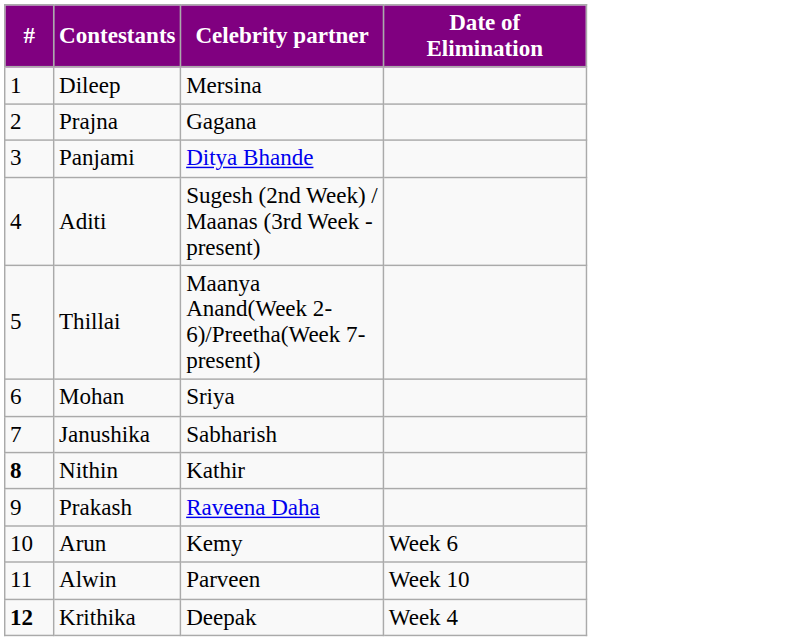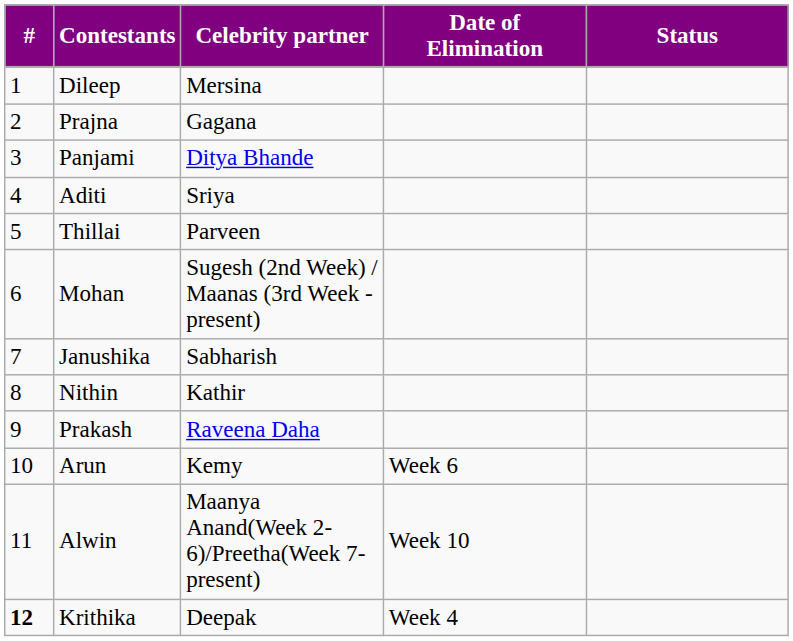+ column: Status
Aditi | Celebrity partner: Sugesh (2nd Week) / Maanas (3rd Week - present) -> Sriya
Thillai | Celebrity partner: Maanya Anand(Week 2-6)/Preetha(Week 7-present) -> Parveen
Mohan | Celebrity partner: Sriya -> Sugesh (2nd Week) / Maanas (3rd Week - present)
Nithin | #: bold -> normal
Alwin | Celebrity partner: Parveen -> Maanya Anand(Week 2-6)/Preetha(Week 7-present)
